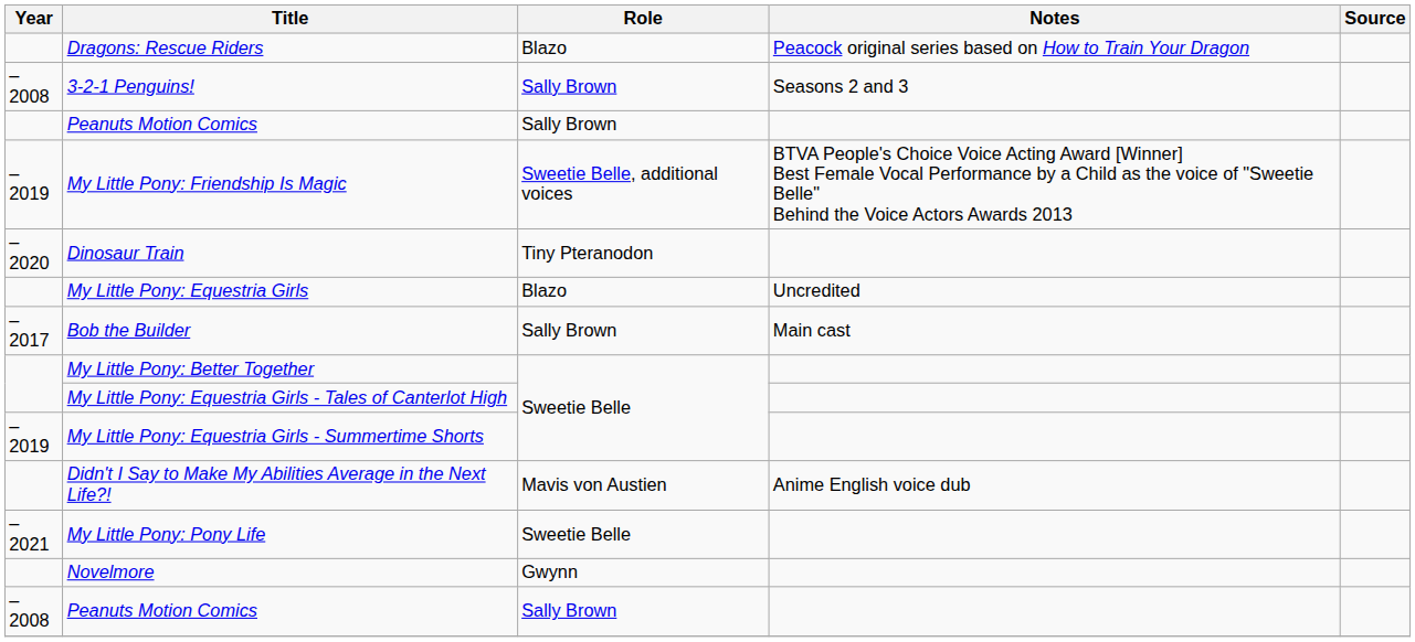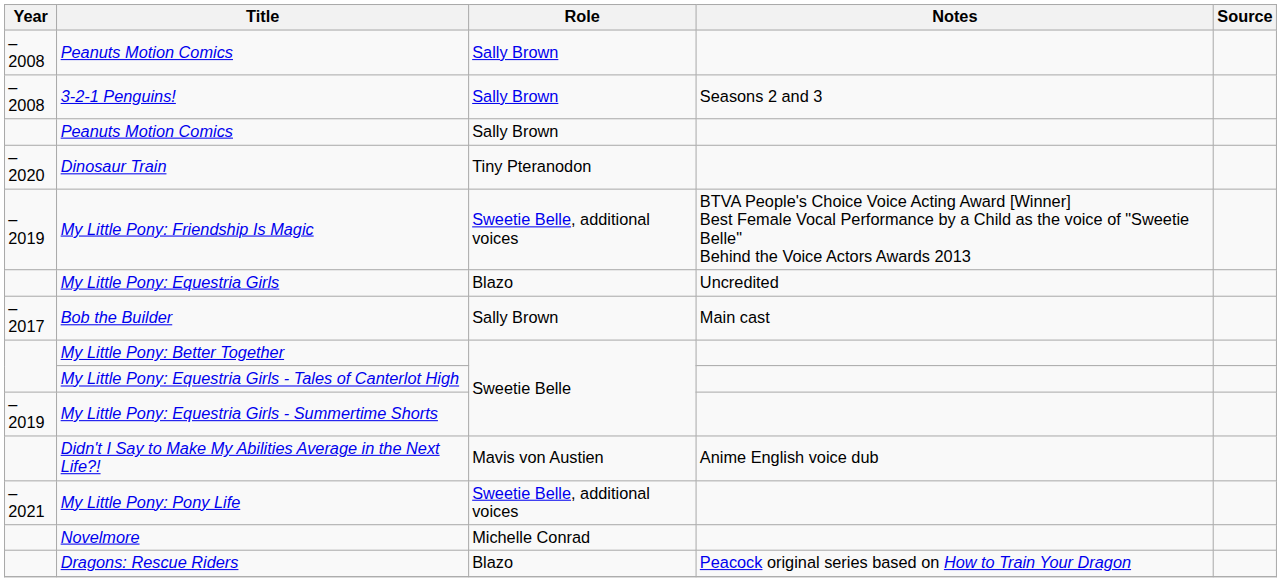rows swapped: –2008 / Peanuts Motion Comics <-> Dragons: Rescue Riders
rows swapped: Dinosaur Train <-> My Little Pony: Friendship Is Magic
My Little Pony: Pony Life | Role: Sweetie Belle -> Sweetie Belle, additional voices
Novelmore | Role: Gwynn -> Michelle Conrad
